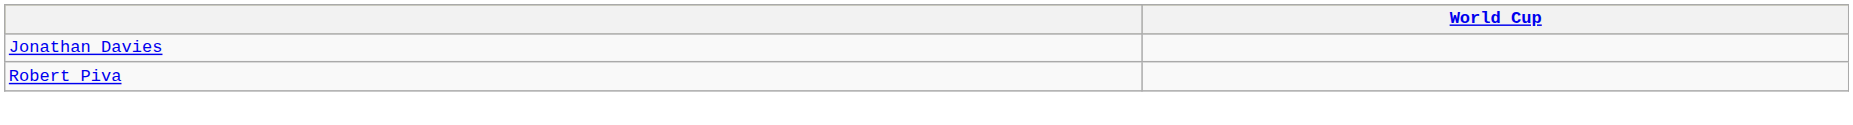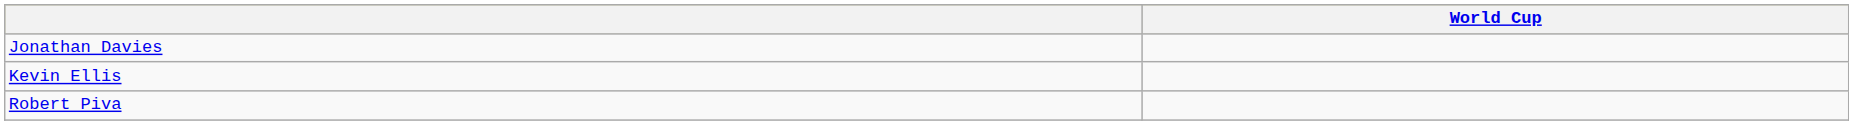+ row: Kevin Ellis
